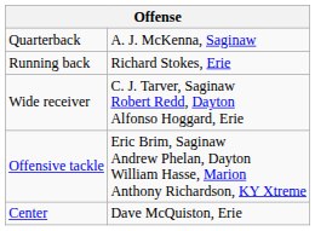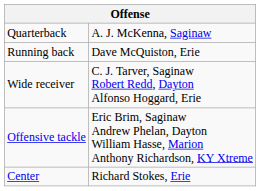Running back | column 2: Richard Stokes, Erie -> Dave McQuiston, Erie
Center | column 2: Dave McQuiston, Erie -> Richard Stokes, Erie
